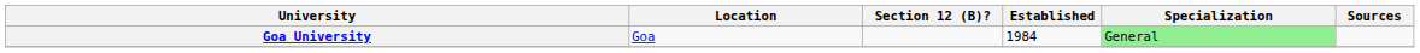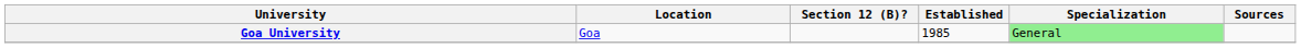Goa University | Established: 1984 -> 1985
